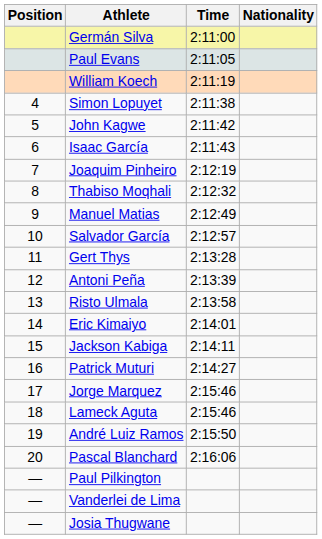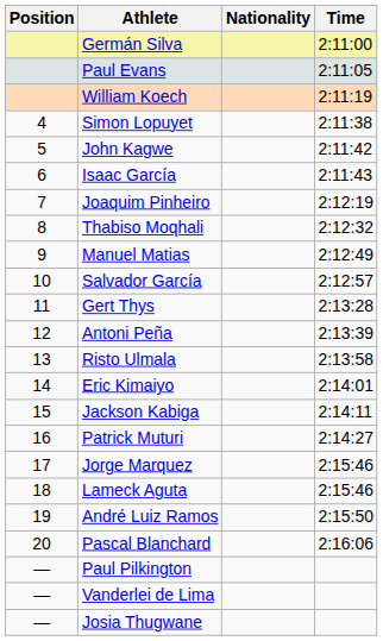columns swapped: Nationality <-> Time
